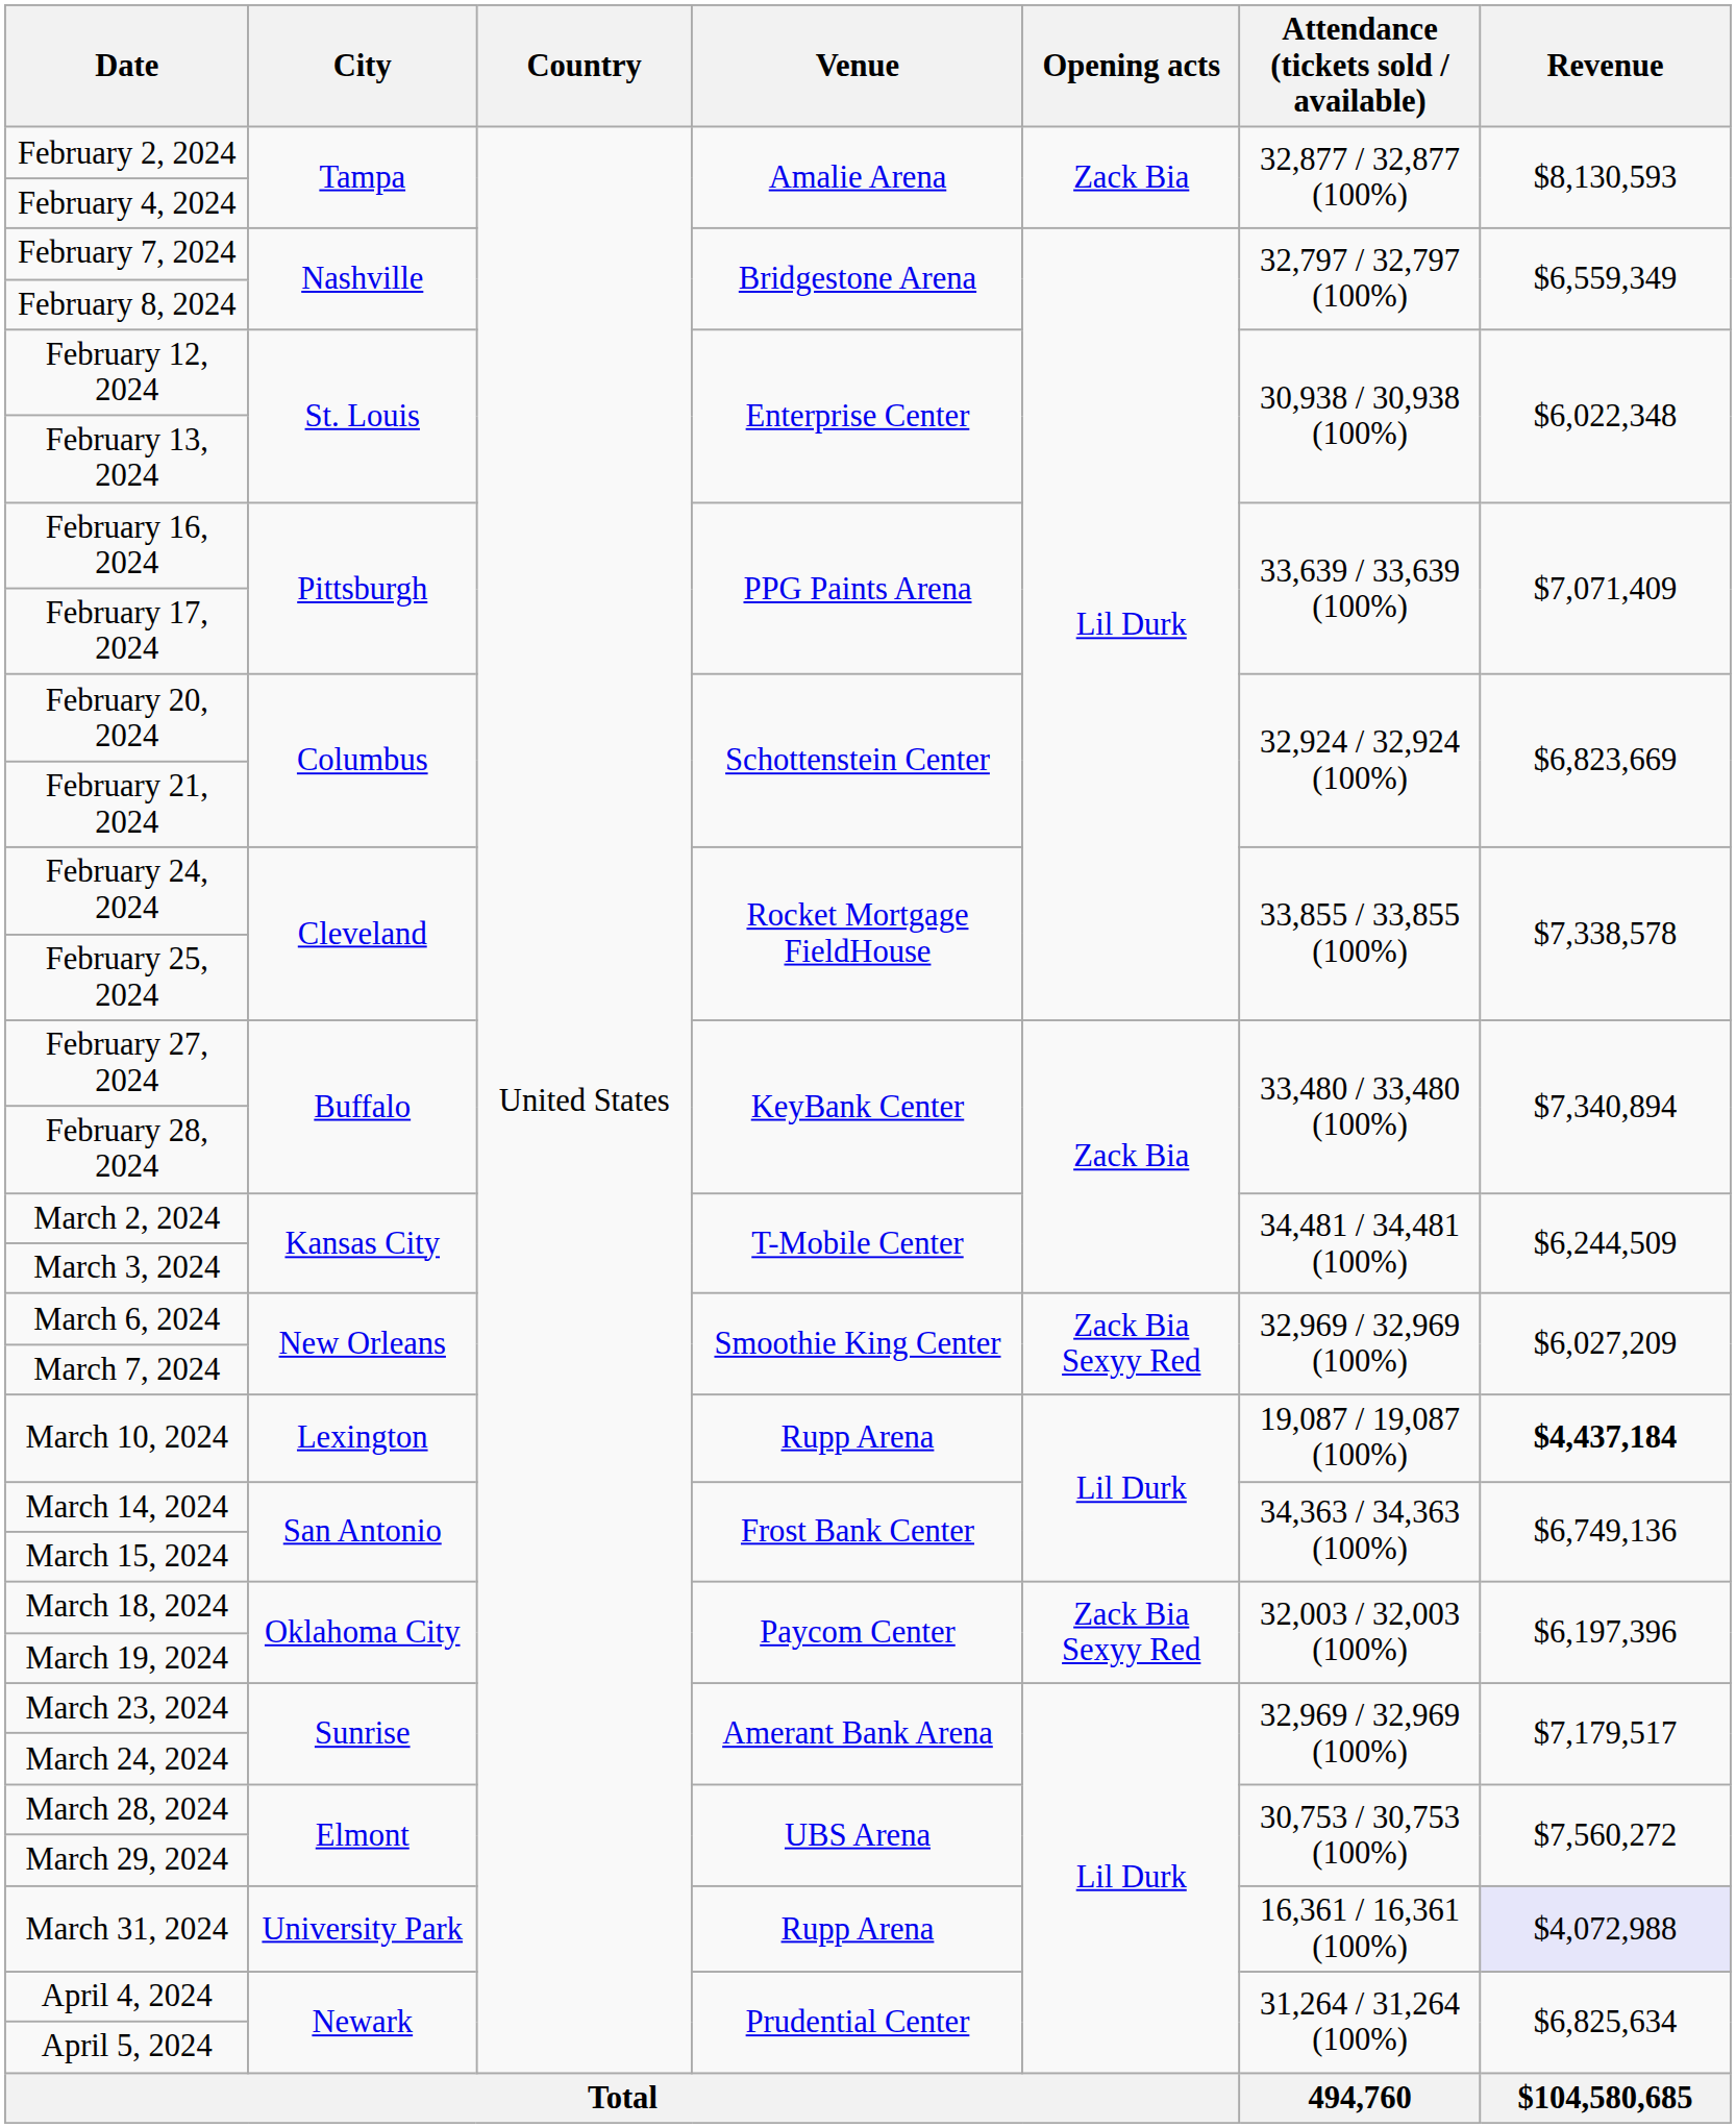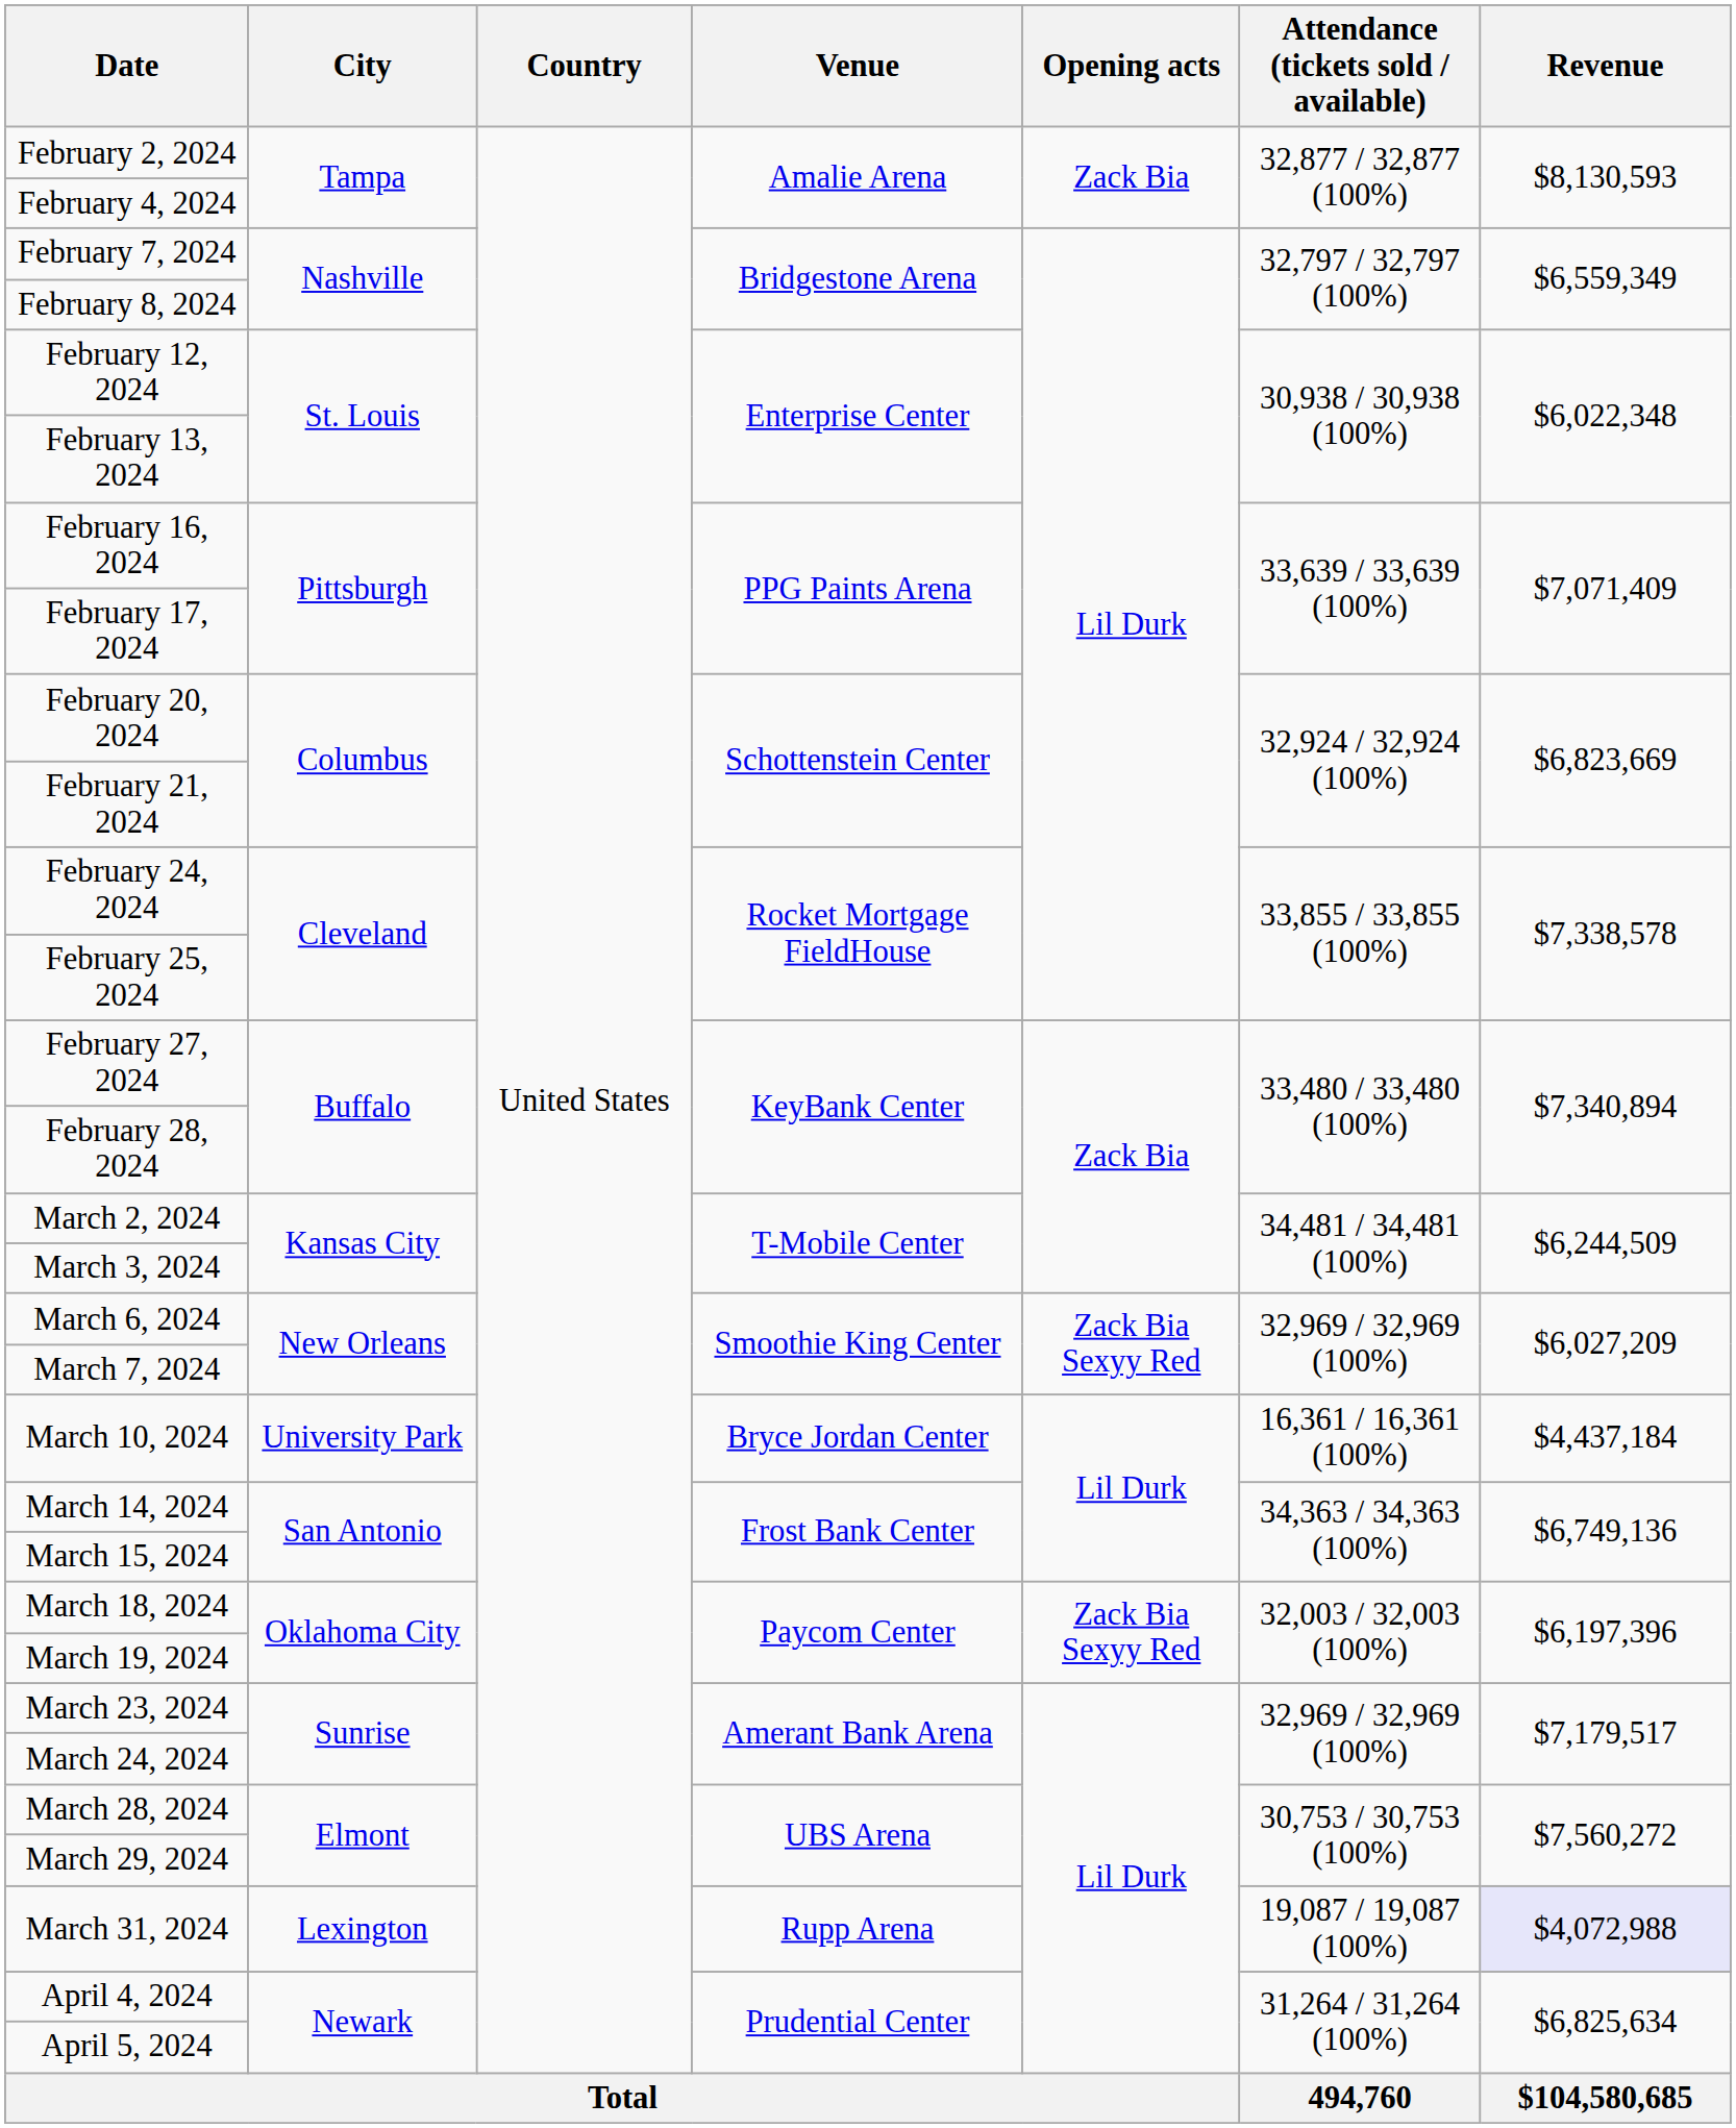March 10, 2024 | City: Lexington -> University Park
March 10, 2024 | Venue: Rupp Arena -> Bryce Jordan Center
March 10, 2024 | Attendance (tickets sold / available): 19,087 / 19,087 (100%) -> 16,361 / 16,361 (100%)
March 10, 2024 | Revenue: bold -> normal
March 31, 2024 | City: University Park -> Lexington
March 31, 2024 | Attendance (tickets sold / available): 16,361 / 16,361 (100%) -> 19,087 / 19,087 (100%)
